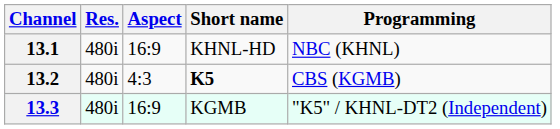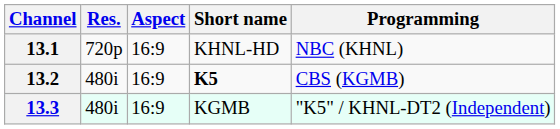13.1 | Res.: 480i -> 720p
13.2 | Aspect: 4:3 -> 16:9
